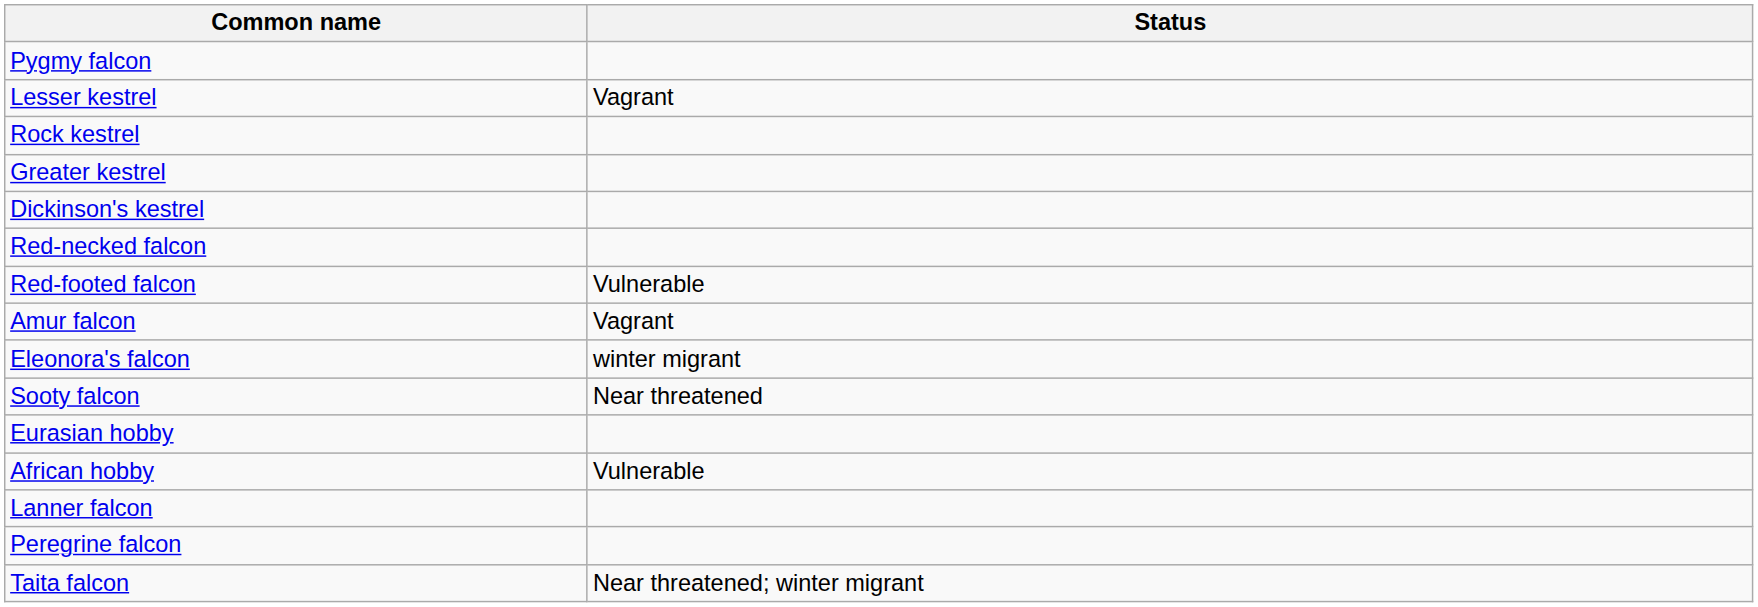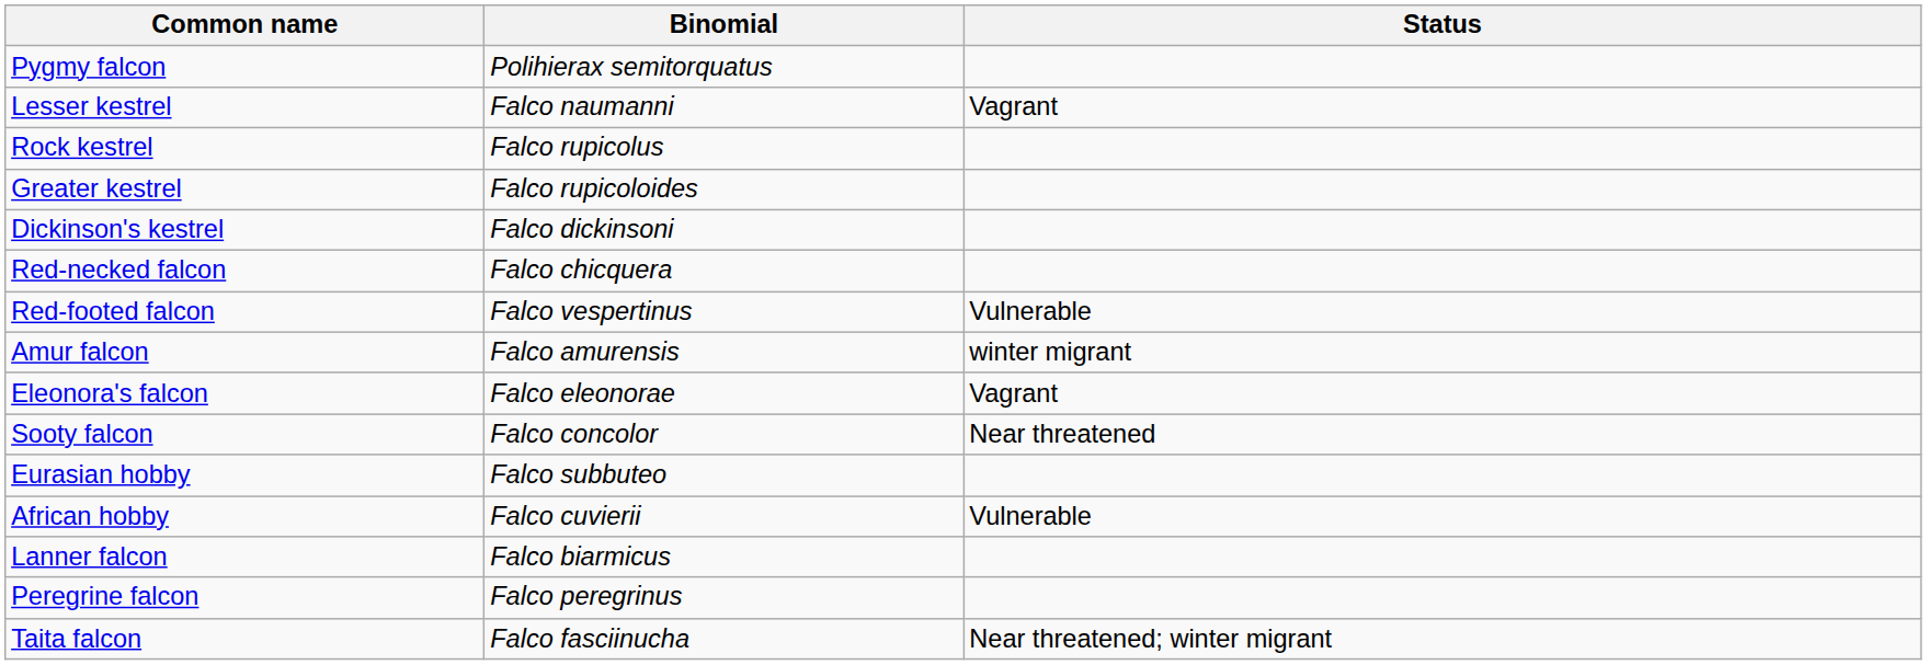+ column: Binomial | Polihierax semitorquatus | Falco naumanni | Falco rupicolus | Falco rupicoloides | Falco dickinsoni | Falco chicquera | Falco vespertinus | Falco amurensis | Falco eleonorae | Falco concolor | Falco subbuteo | Falco cuvierii | Falco biarmicus | Falco peregrinus | Falco fasciinucha
Amur falcon | Status: Vagrant -> winter migrant
Eleonora's falcon | Status: winter migrant -> Vagrant
